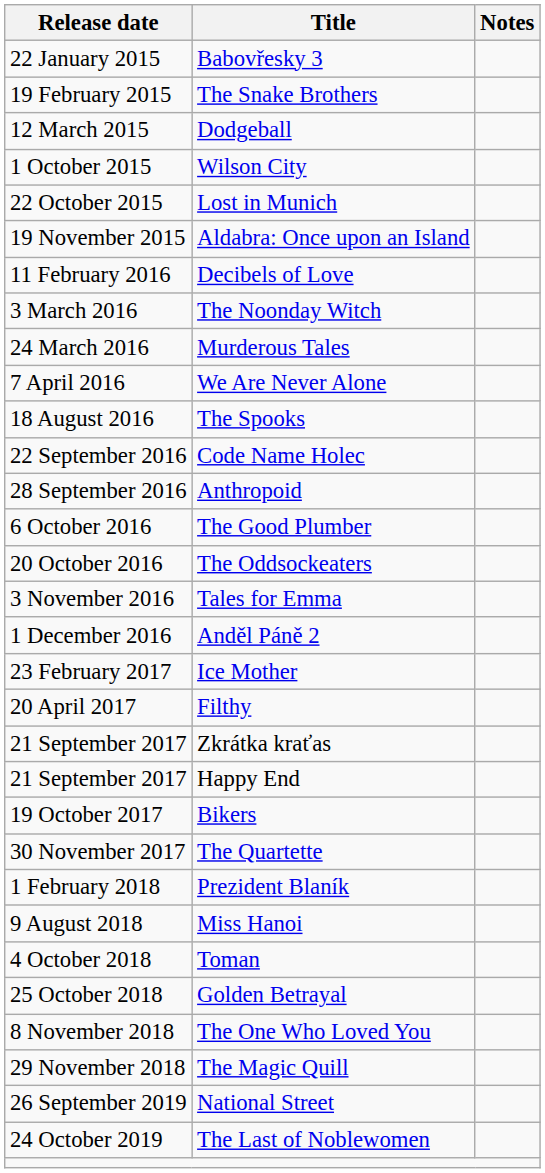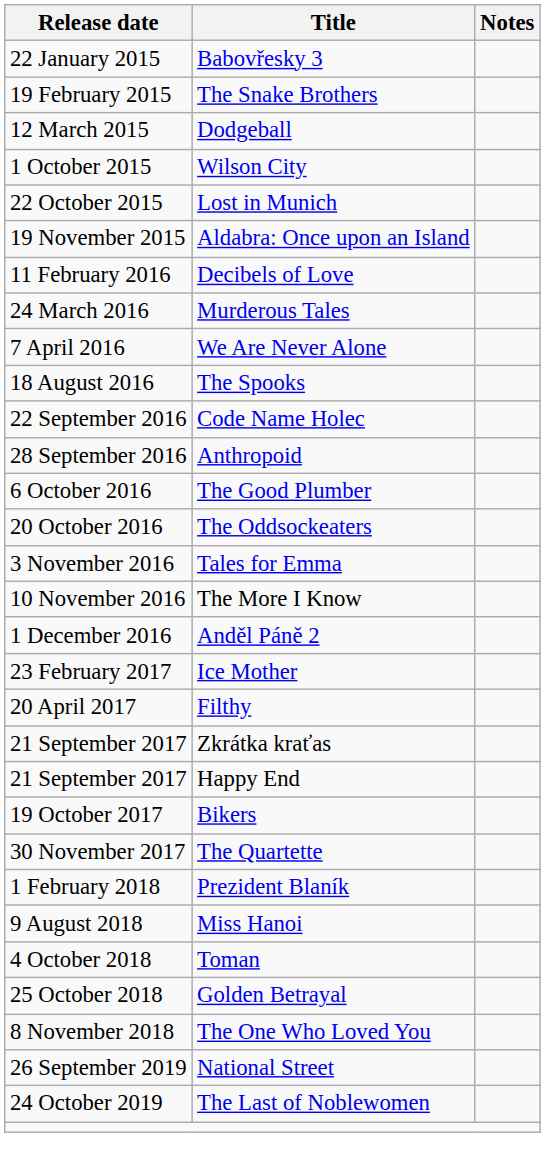- row: 3 March 2016 | The Noonday Witch
+ row: 10 November 2016 | The More I Know
- row: 29 November 2018 | The Magic Quill
